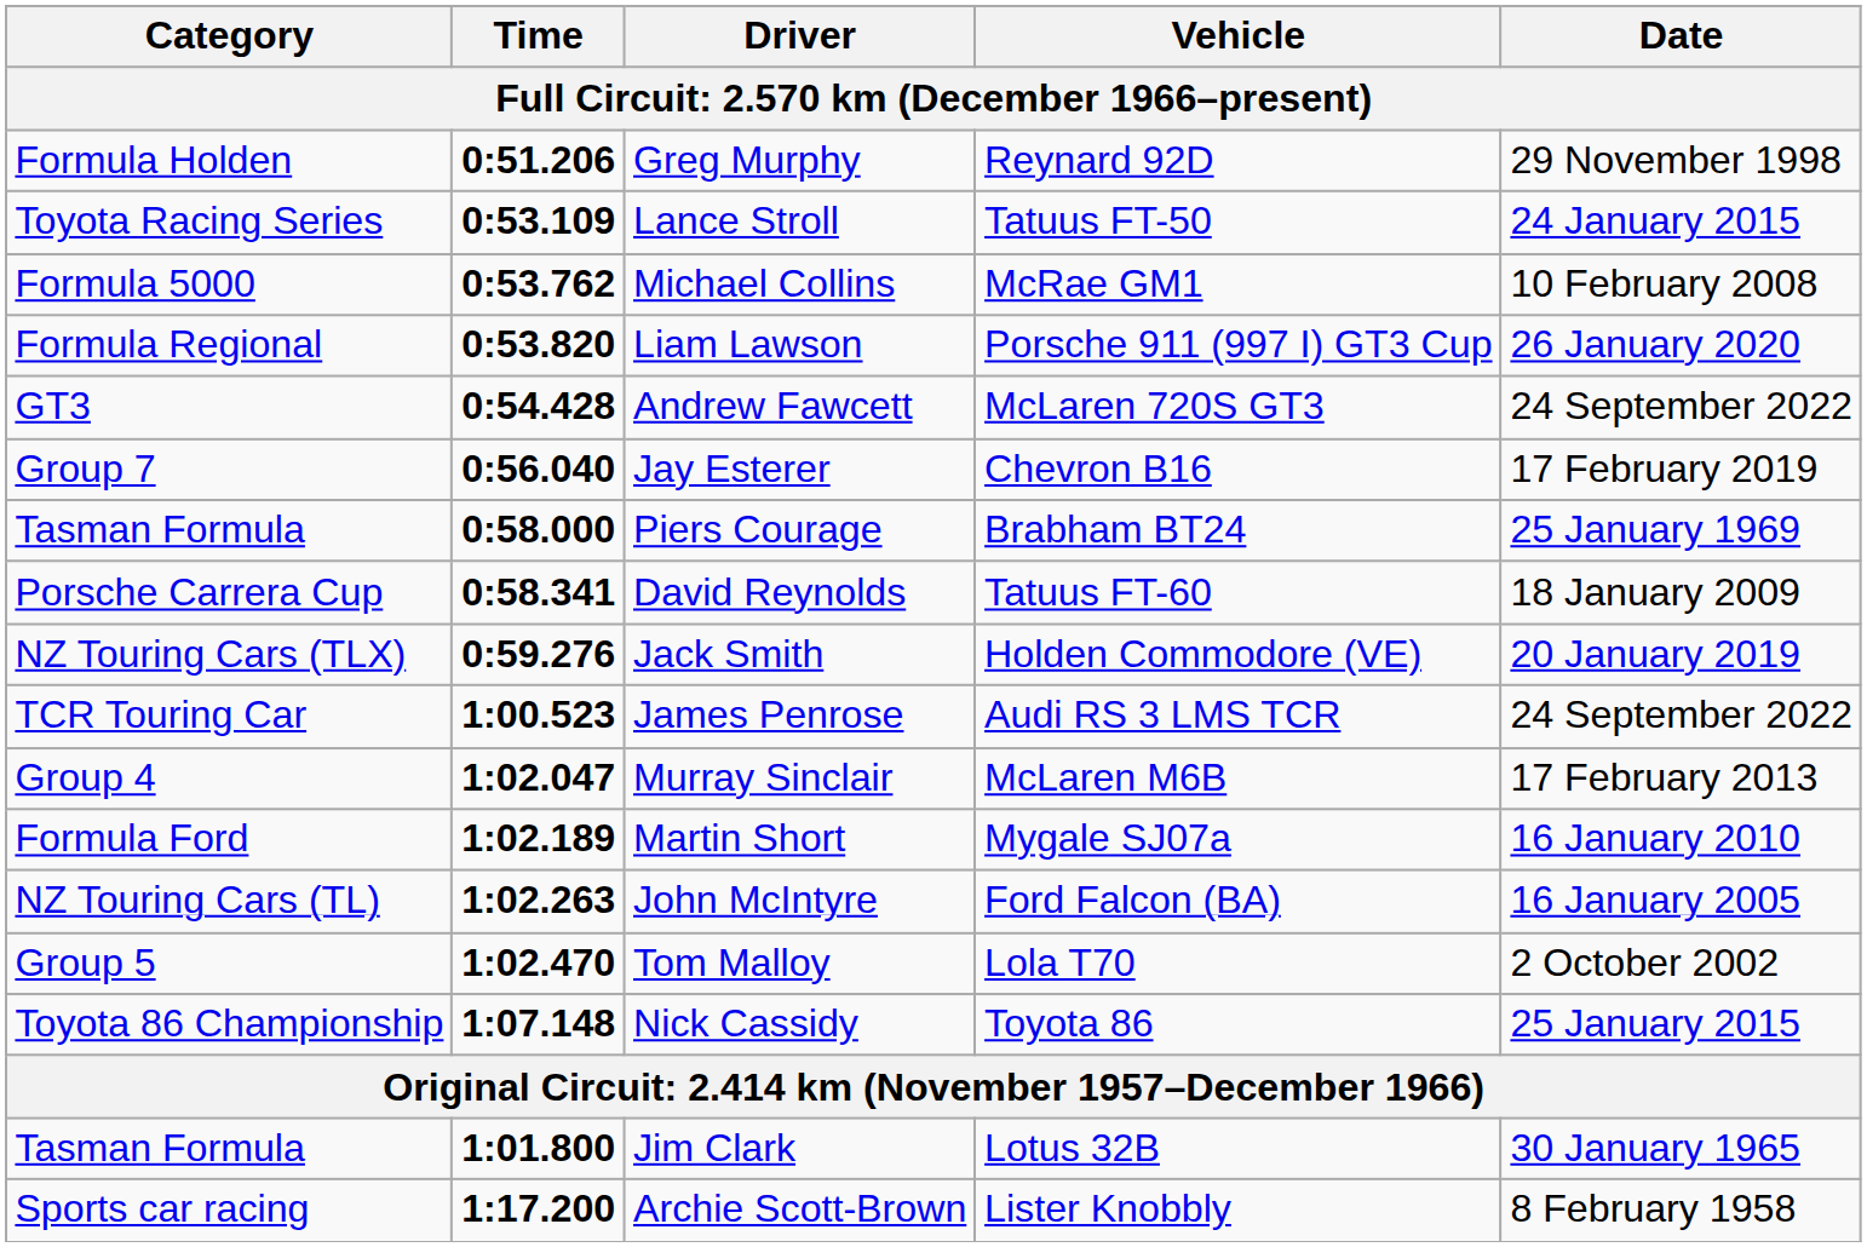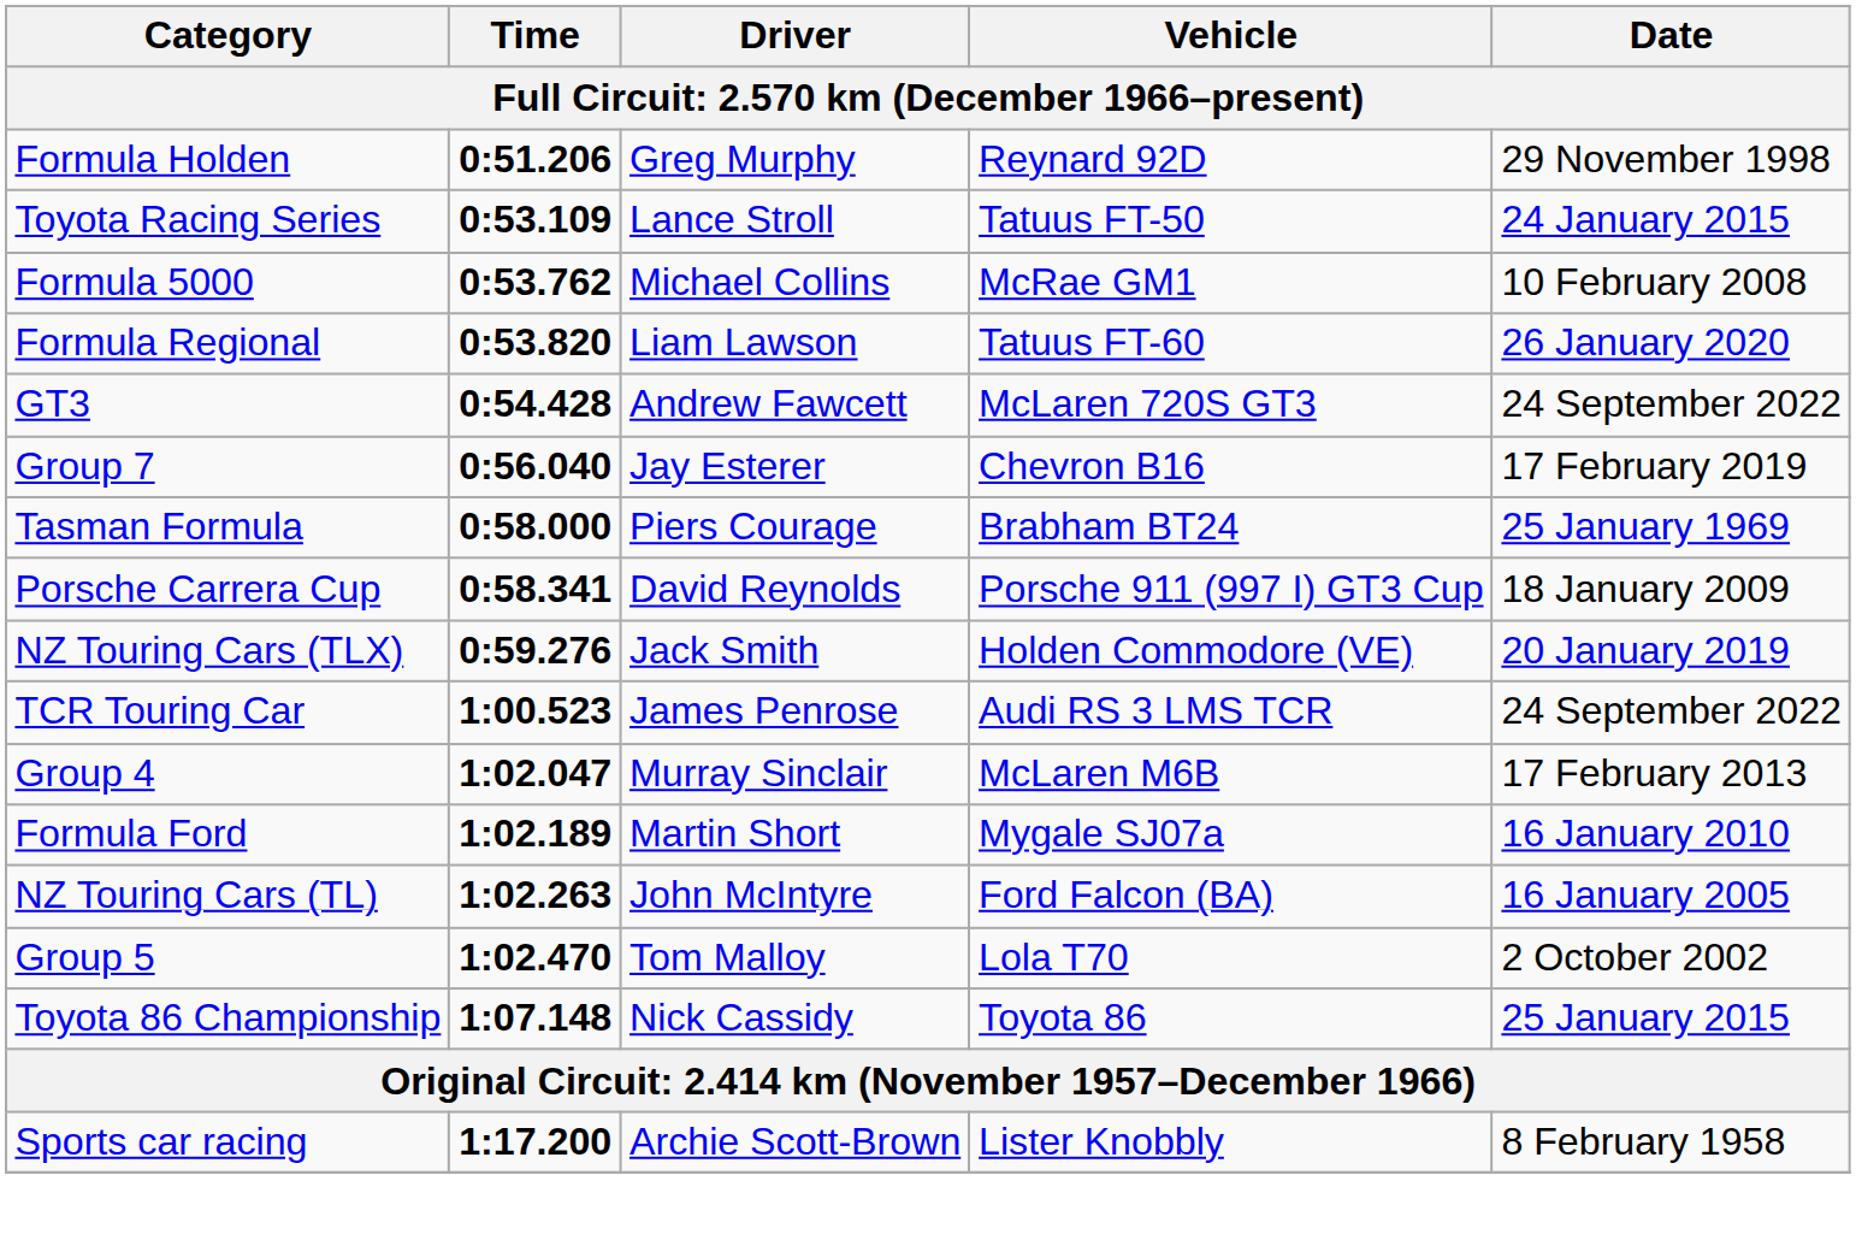Liam Lawson | Vehicle: Porsche 911 (997 I) GT3 Cup -> Tatuus FT-60
David Reynolds | Vehicle: Tatuus FT-60 -> Porsche 911 (997 I) GT3 Cup
- row: Tasman Formula | 1:01.800 | Jim Clark | Lotus 32B | 30 January 1965
